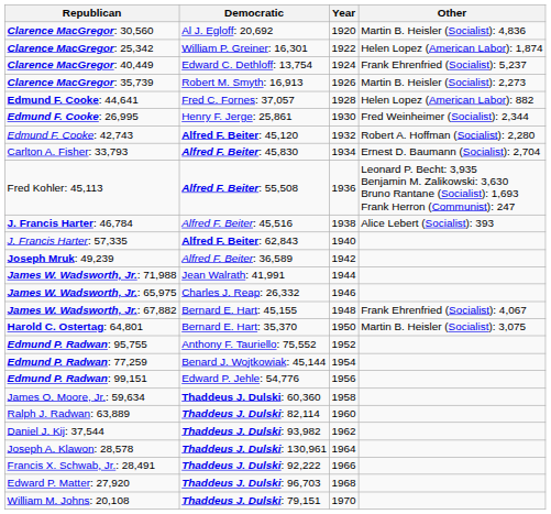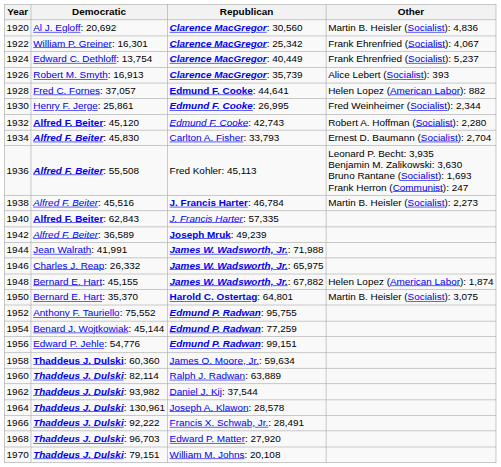columns swapped: Year <-> Republican
William P. Greiner: 16,301 | Other: Helen Lopez (American Labor): 1,874 -> Frank Ehrenfried (Socialist): 4,067
Robert M. Smyth: 16,913 | Other: Martin B. Heisler (Socialist): 2,273 -> Alice Lebert (Socialist): 393
Alfred F. Beiter: 45,516 | Other: Alice Lebert (Socialist): 393 -> Martin B. Heisler (Socialist): 2,273
Bernard E. Hart: 45,155 | Other: Frank Ehrenfried (Socialist): 4,067 -> Helen Lopez (American Labor): 1,874
